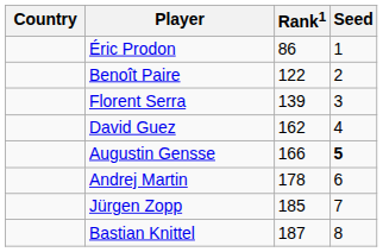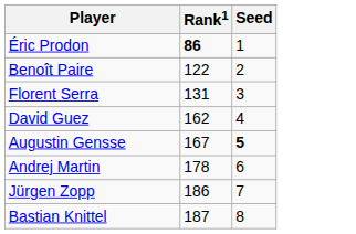- column: Country
Éric Prodon | Rank1: normal -> bold
Florent Serra | Rank1: 139 -> 131
Augustin Gensse | Rank1: 166 -> 167
Jürgen Zopp | Rank1: 185 -> 186
